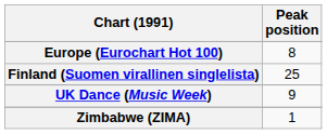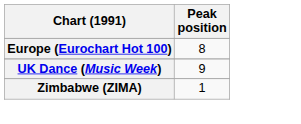- row: Finland (Suomen virallinen singlelista) | 25
